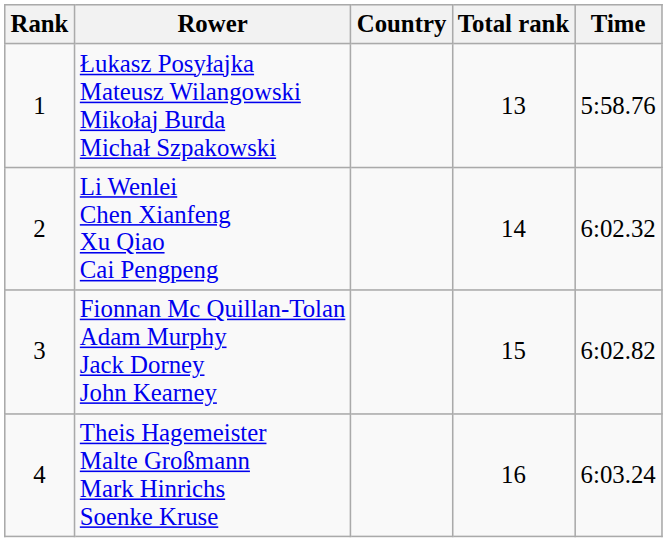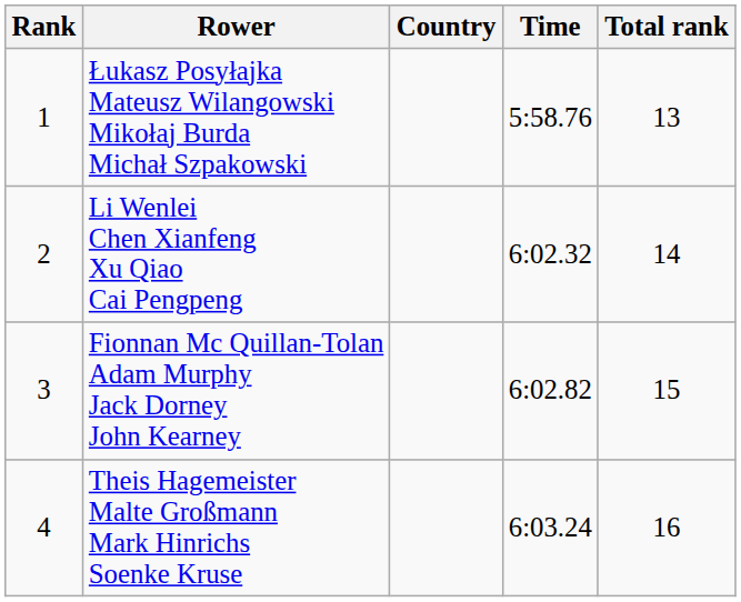columns swapped: Time <-> Total rank
